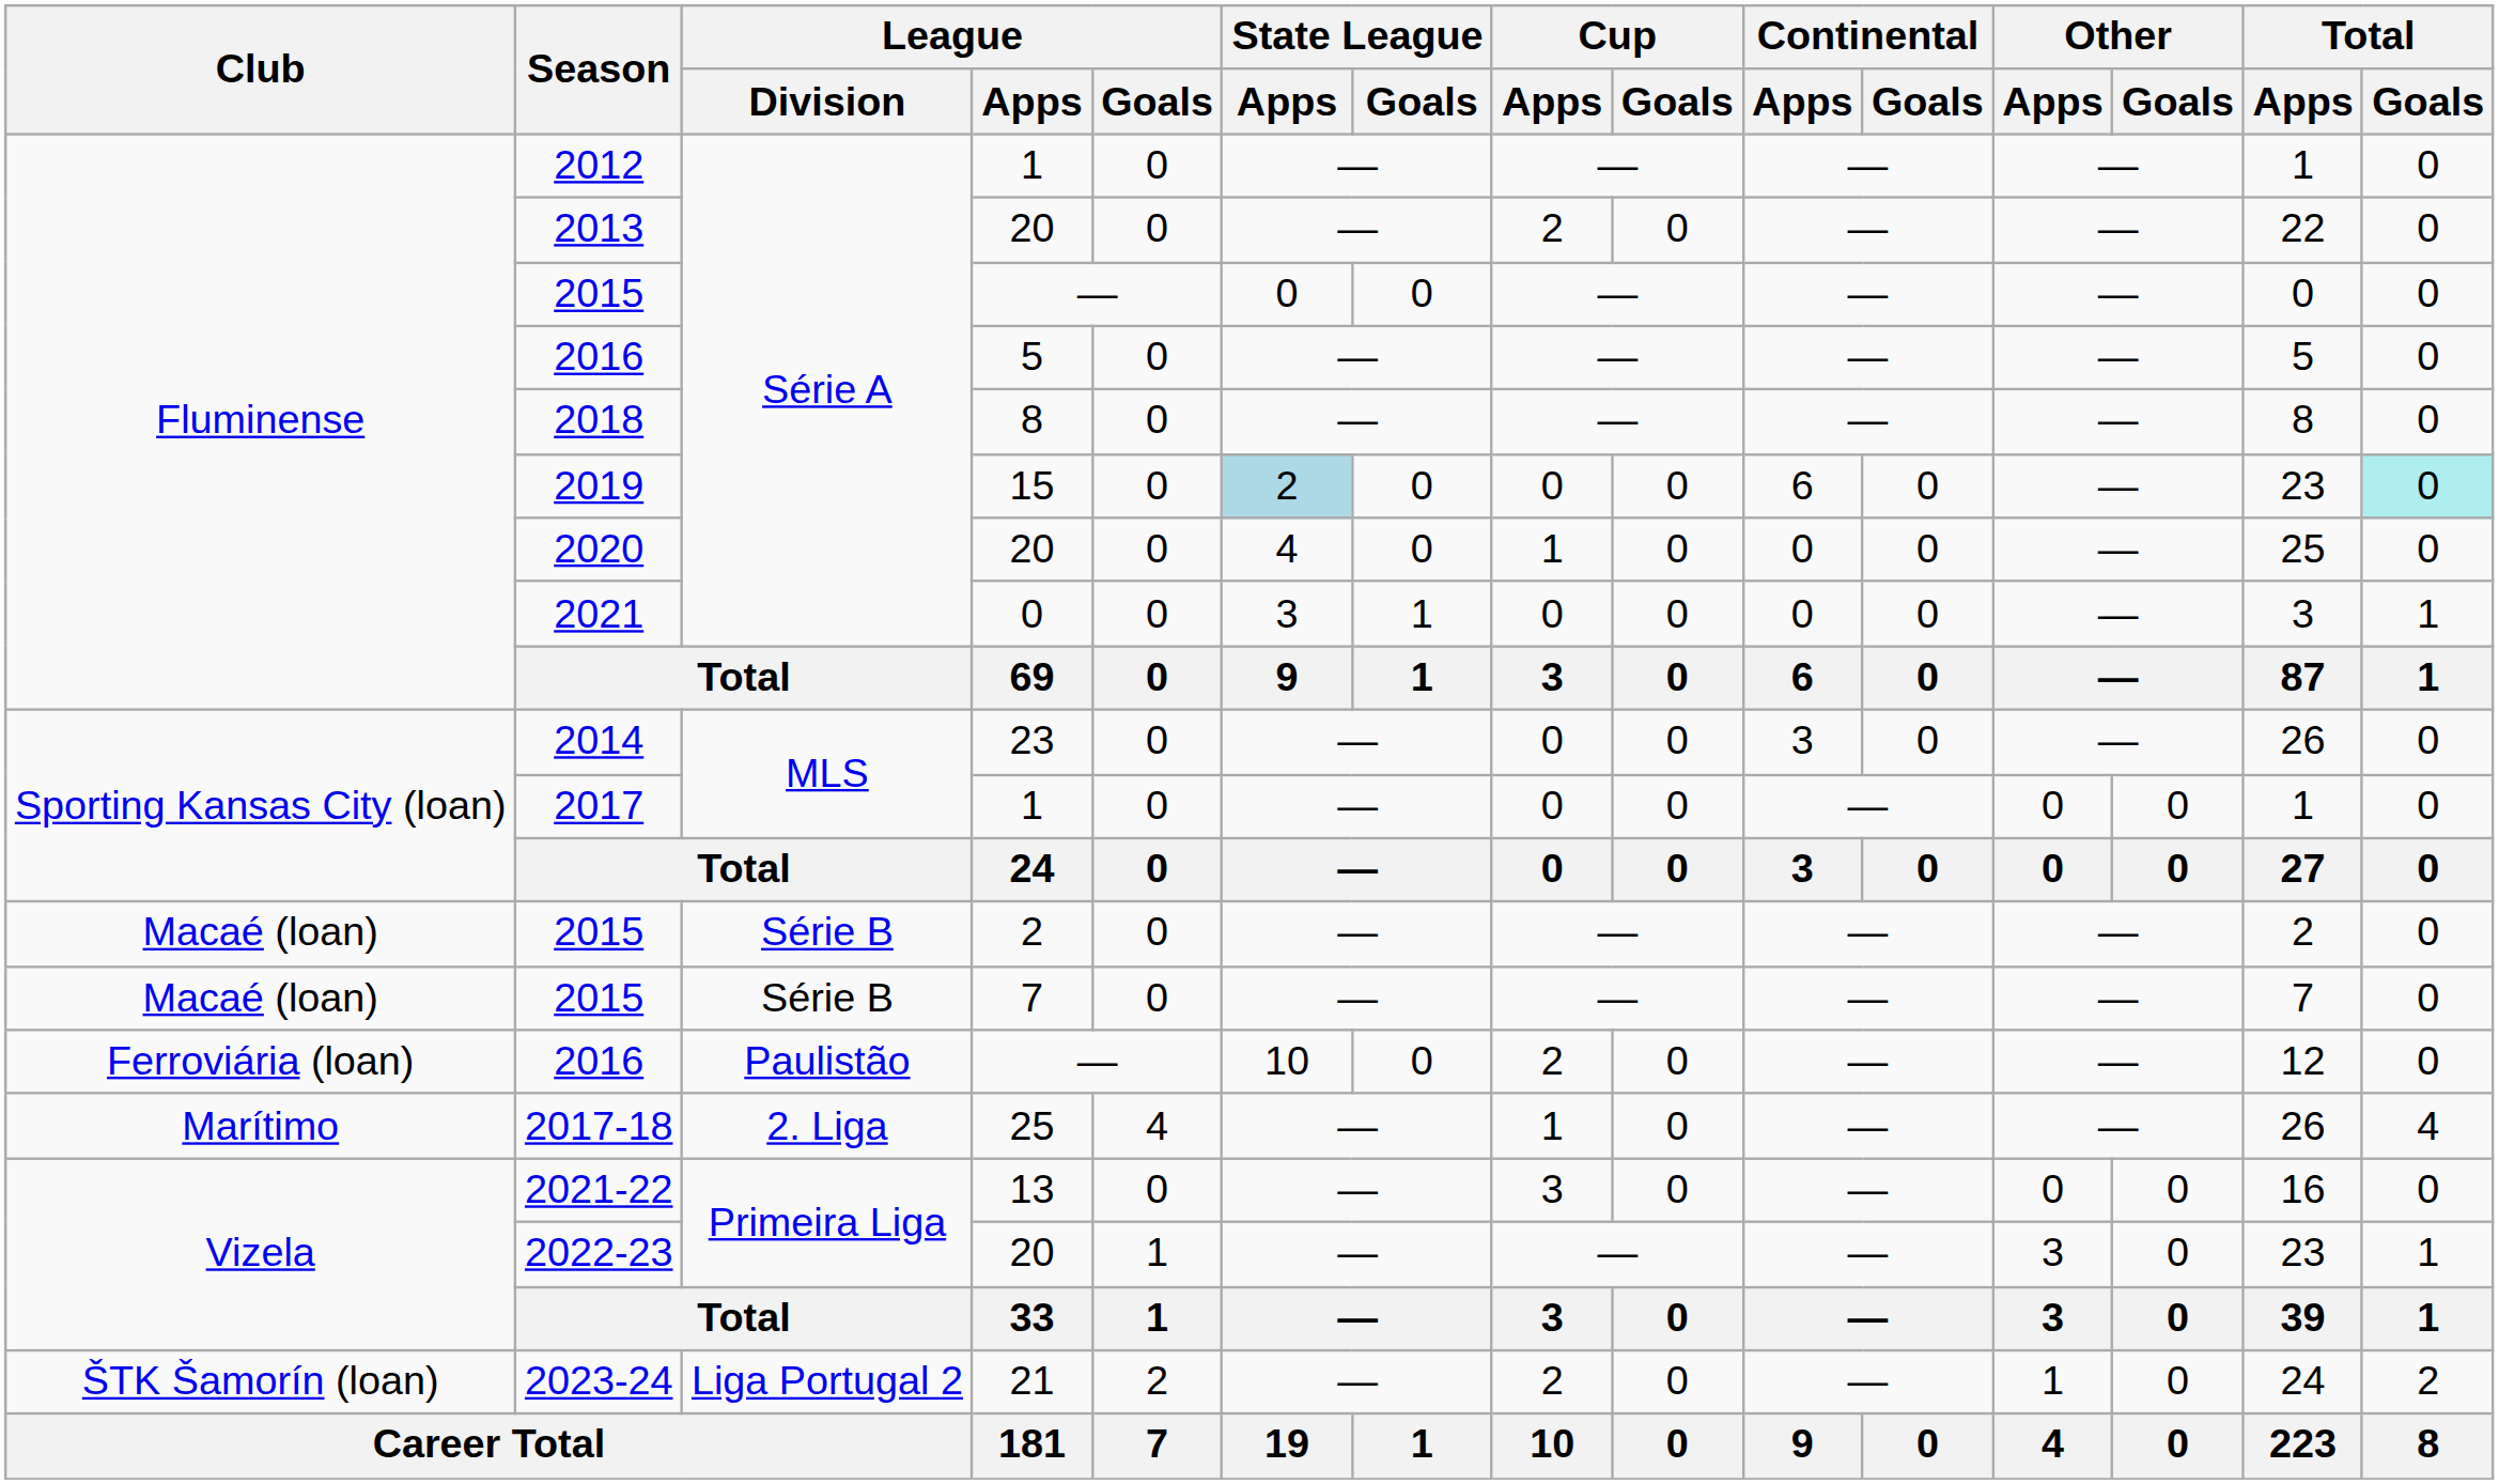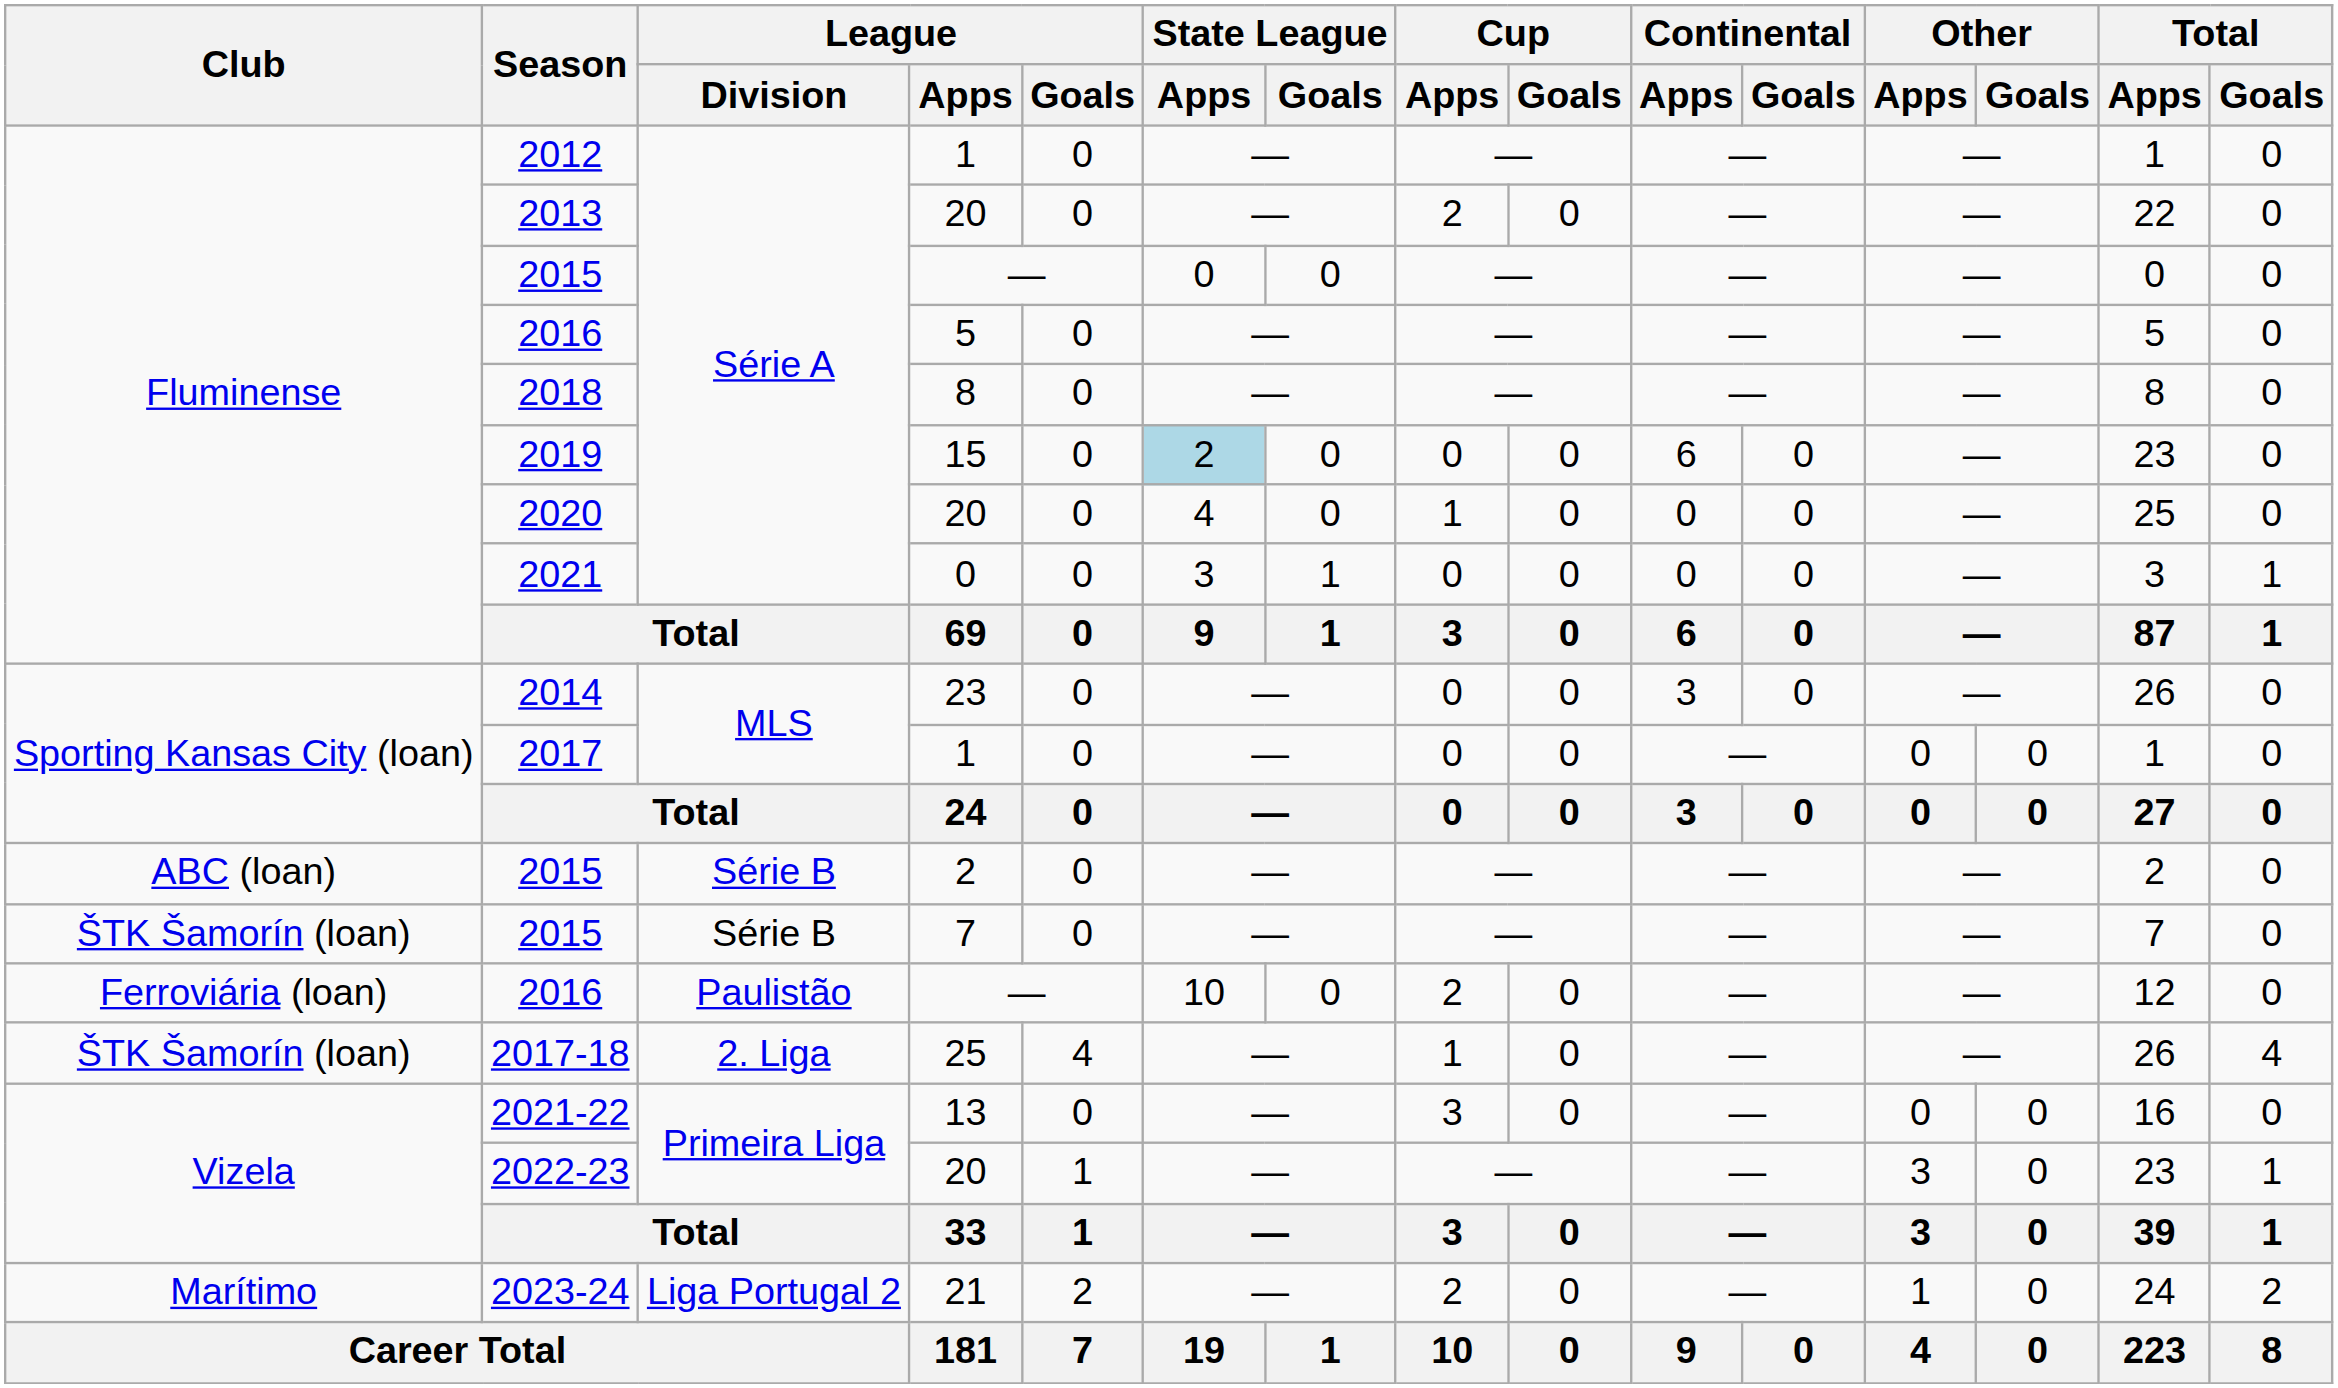2019 | Total / Goals: paleturquoise background -> no background
2015 / 2 | Club: Macaé (loan) -> ABC (loan)
2015 / 7 | Club: Macaé (loan) -> ŠTK Šamorín (loan)
2017-18 | Club: Marítimo -> ŠTK Šamorín (loan)
2023-24 | Club: ŠTK Šamorín (loan) -> Marítimo
